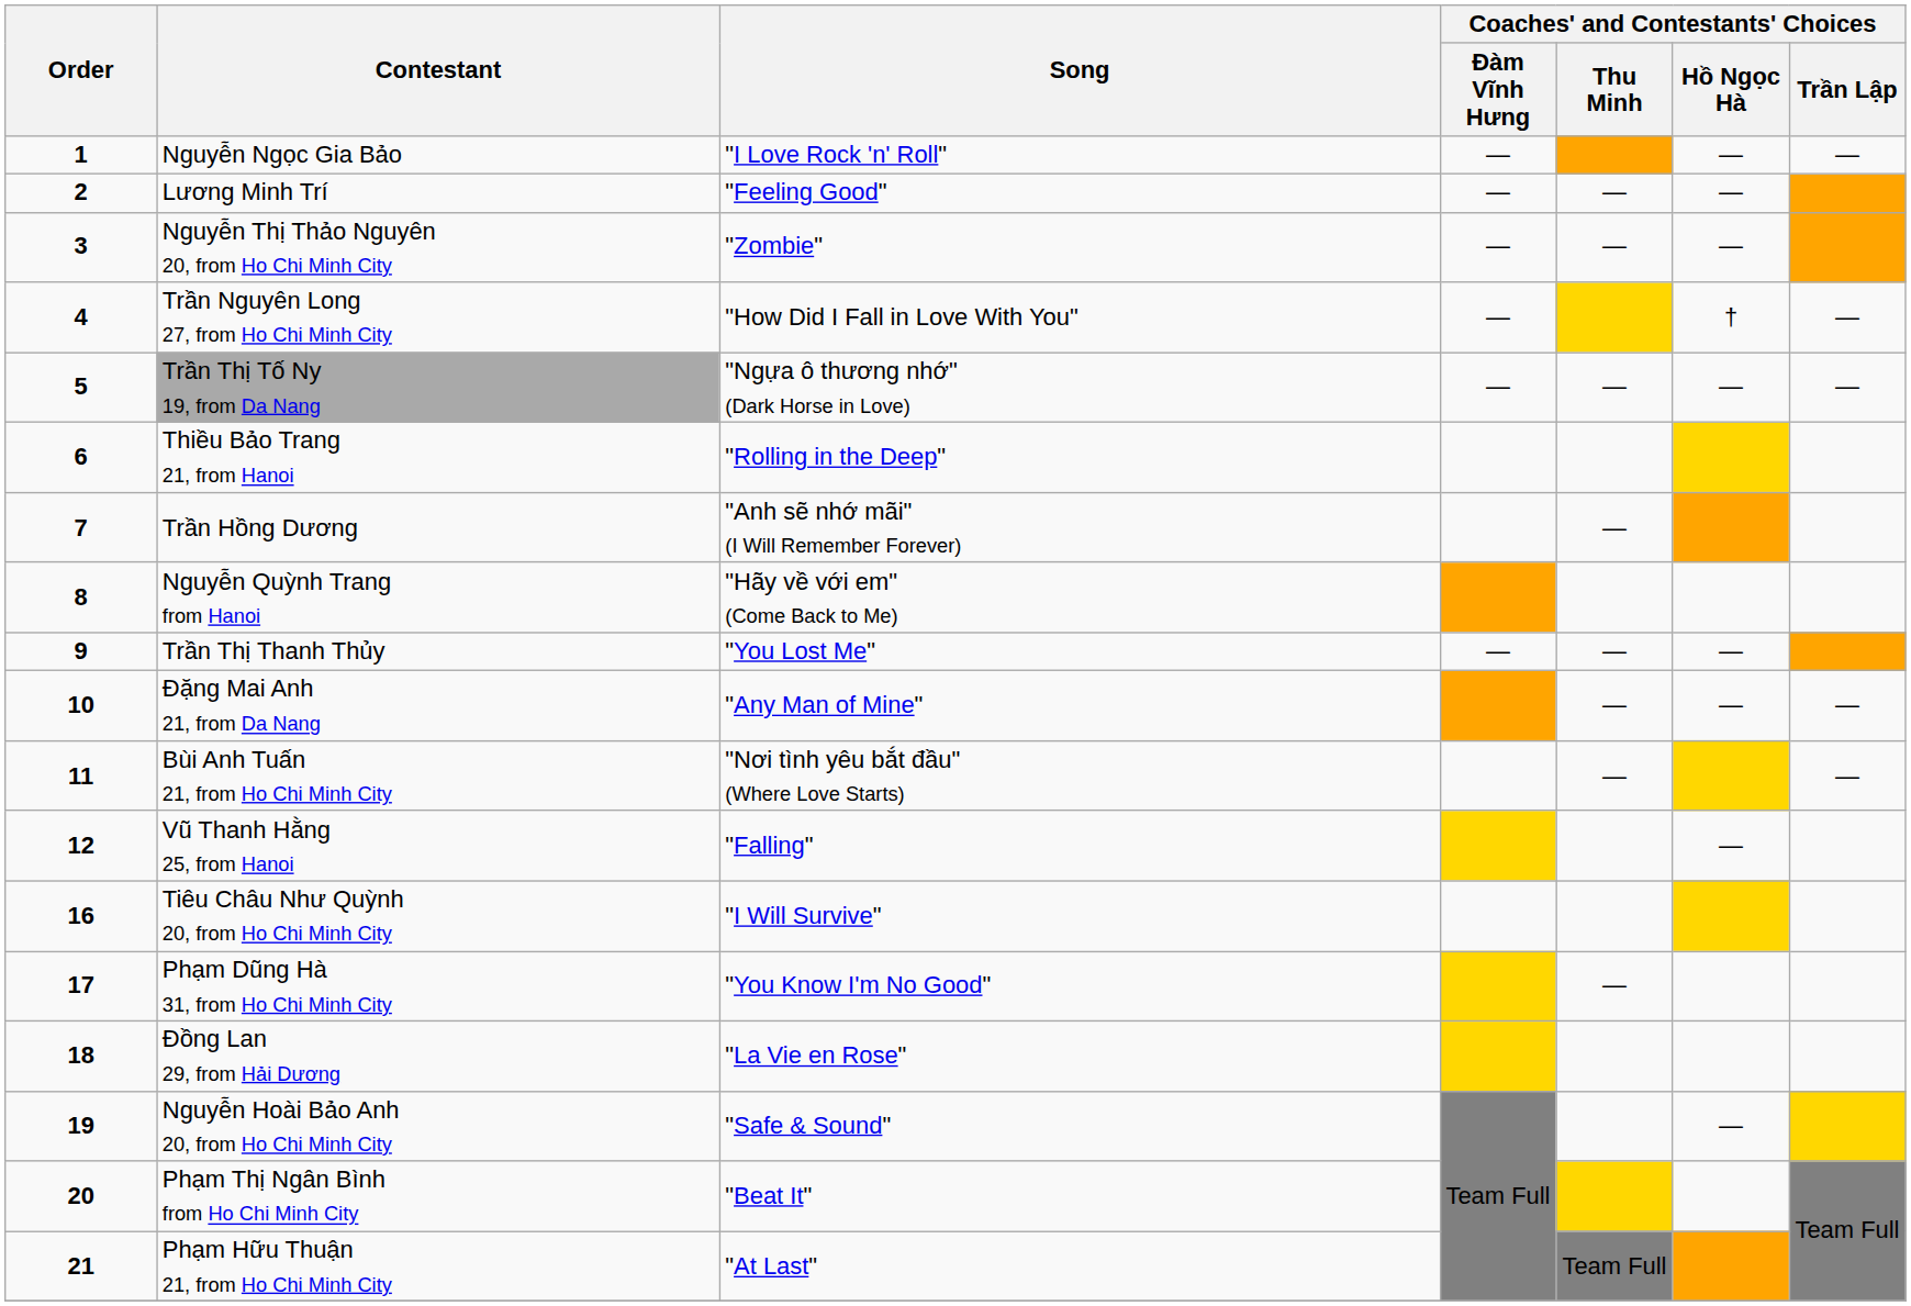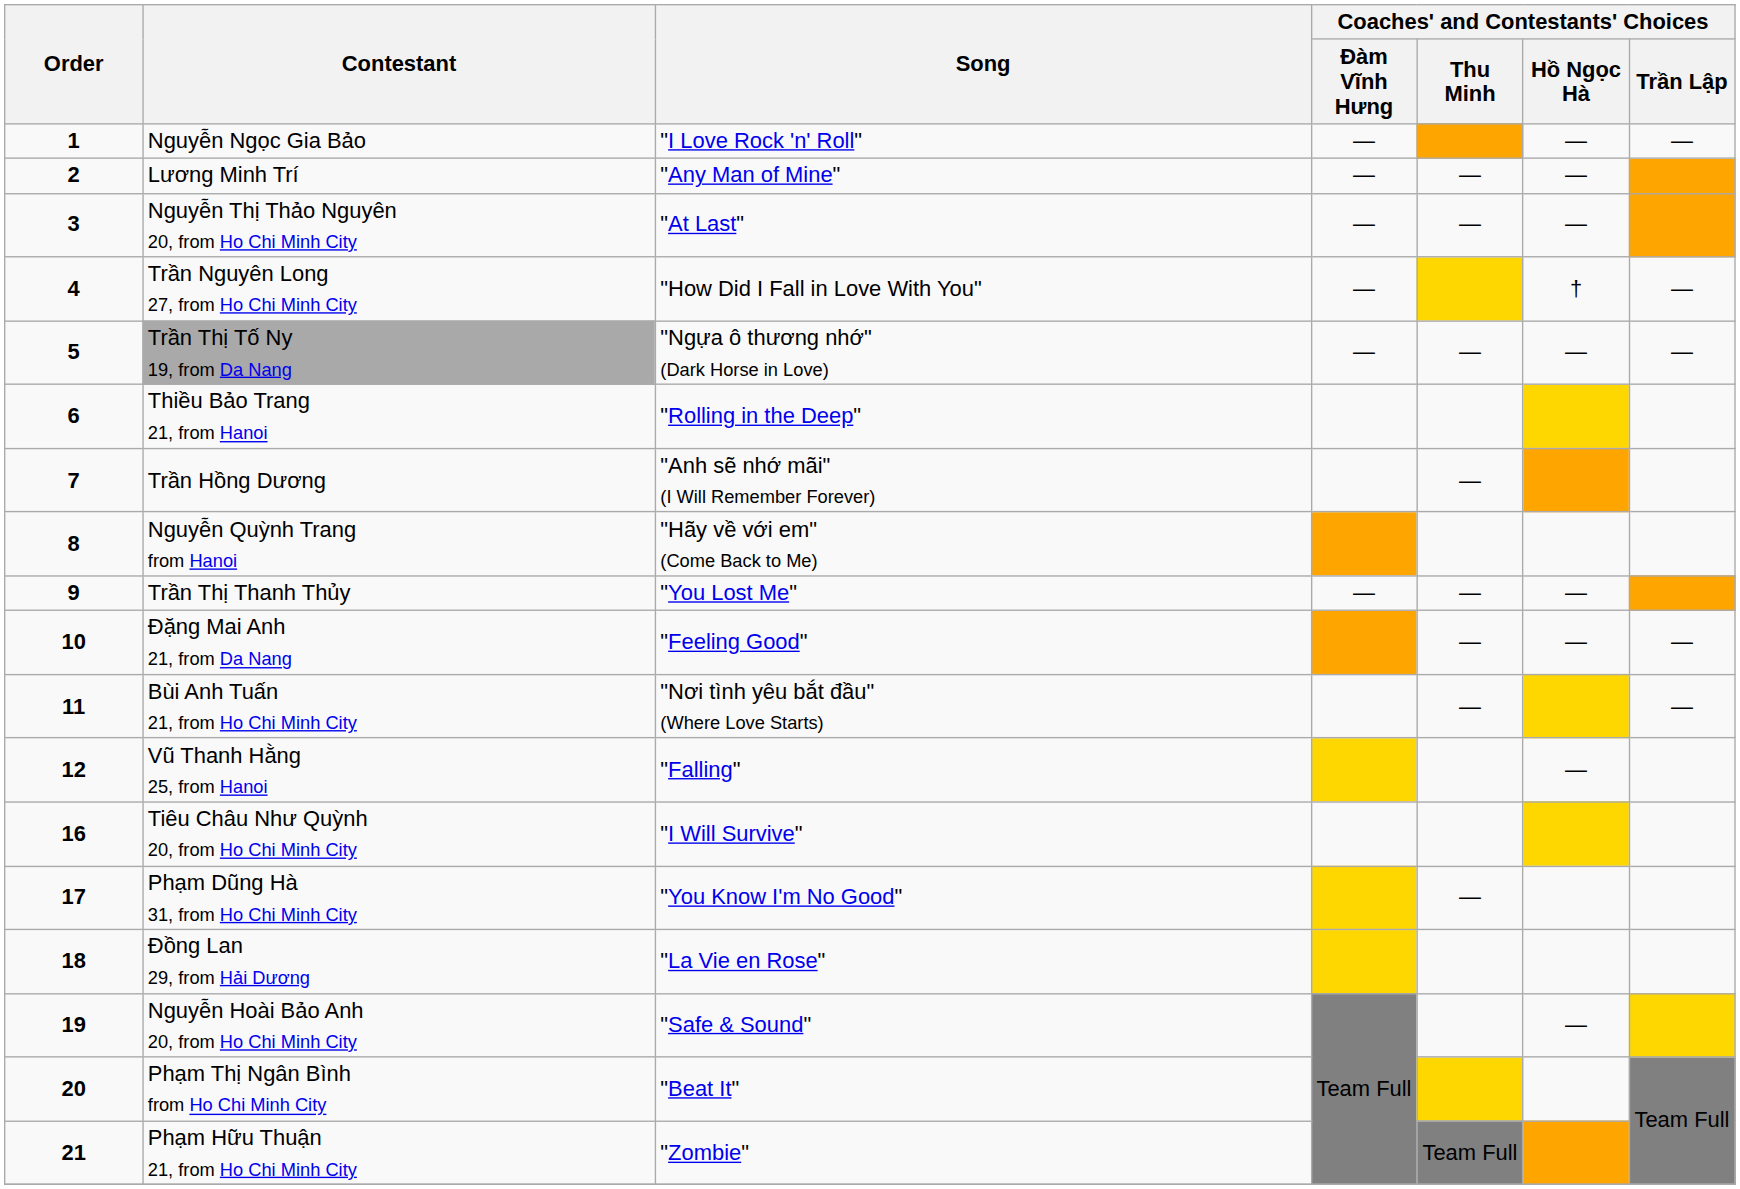Lương Minh Trí | Song: "Feeling Good" -> "Any Man of Mine"
Nguyễn Thị Thảo Nguyên 20, from Ho Chi Minh City | Song: "Zombie" -> "At Last"
Đặng Mai Anh 21, from Da Nang | Song: "Any Man of Mine" -> "Feeling Good"
Phạm Hữu Thuận 21, from Ho Chi Minh City | Song: "At Last" -> "Zombie"
